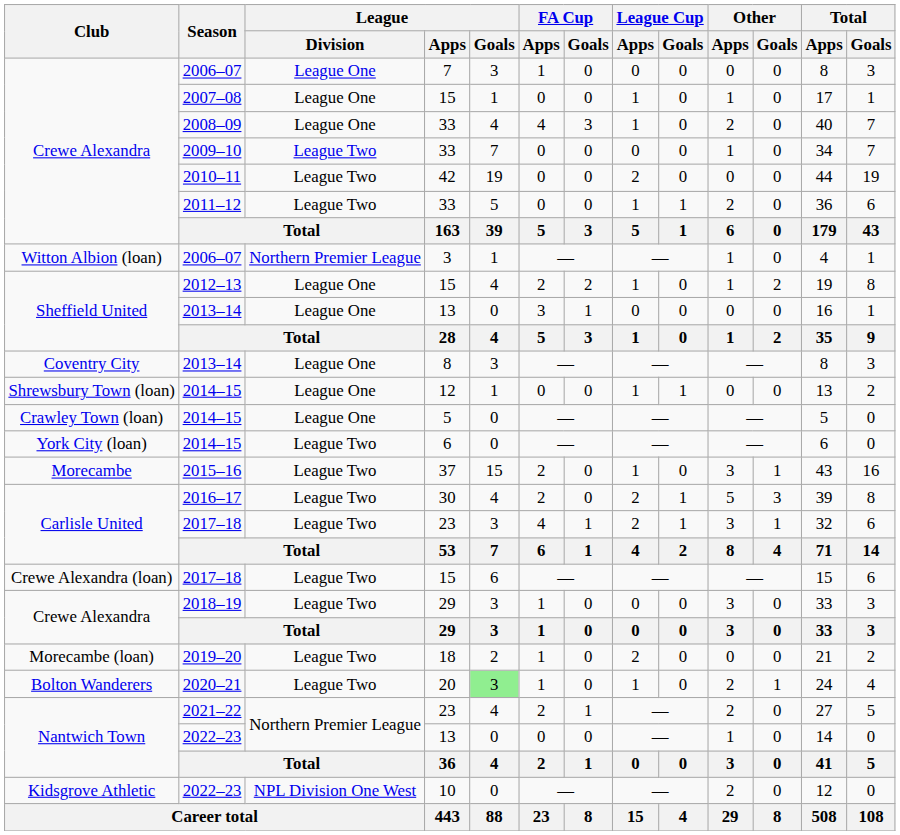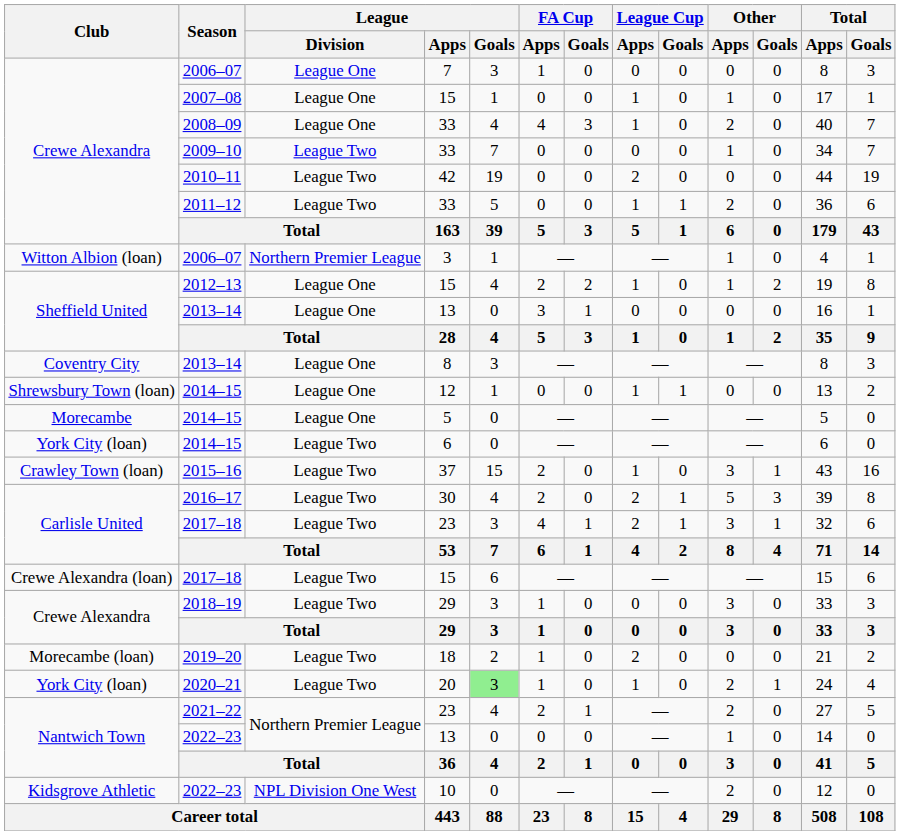2014–15 / 5 | Club: Crawley Town (loan) -> Morecambe
2015–16 | Club: Morecambe -> Crawley Town (loan)
2020–21 | Club: Bolton Wanderers -> York City (loan)
